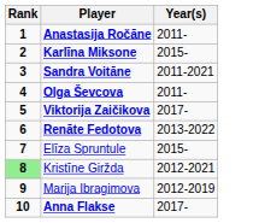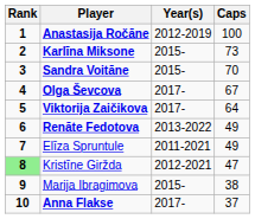+ column: Caps | 100 | 73 | 70 | 67 | 64 | 49 | 49 | 47 | 38 | 37
Anastasija Ročāne | Year(s): 2011- -> 2012-2019
Sandra Voitāne | Year(s): 2011-2021 -> 2015-
Olga Ševcova | Year(s): 2011- -> 2017-
Elīza Spruntule | Year(s): 2015- -> 2011-2021
Marija Ibragimova | Year(s): 2012-2019 -> 2015-
